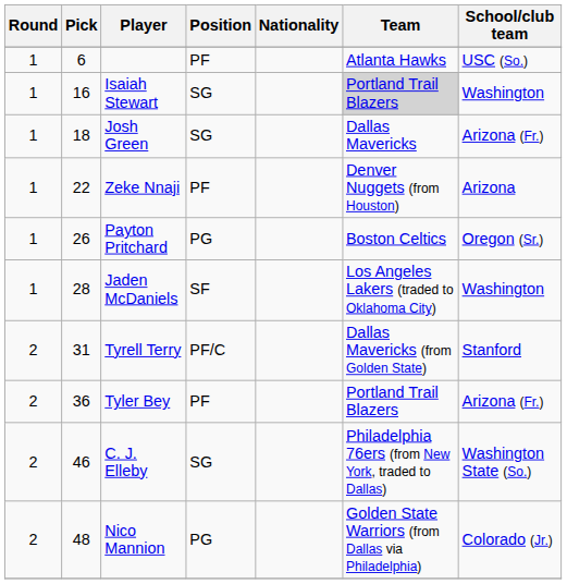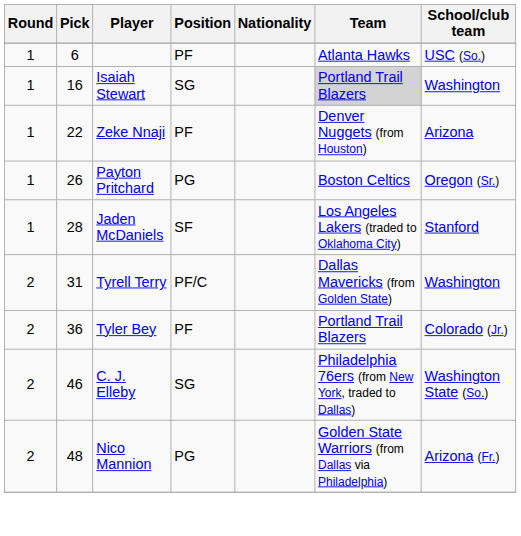- row: 1 | 18 | Josh Green | SG | Dallas Mavericks | Arizona (Fr.)
Jaden McDaniels | School/club team: Washington -> Stanford
Tyrell Terry | School/club team: Stanford -> Washington
Tyler Bey | School/club team: Arizona (Fr.) -> Colorado (Jr.)
Nico Mannion | School/club team: Colorado (Jr.) -> Arizona (Fr.)
